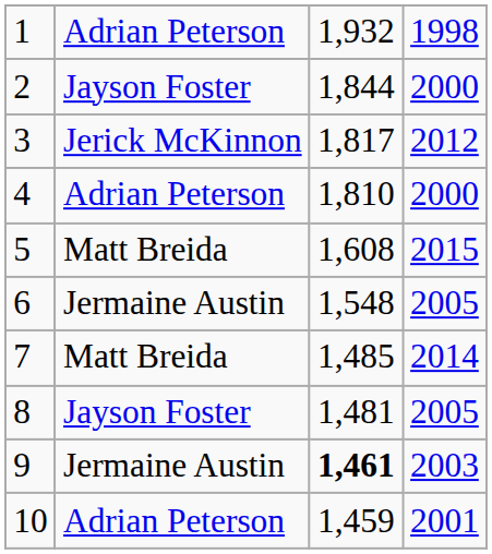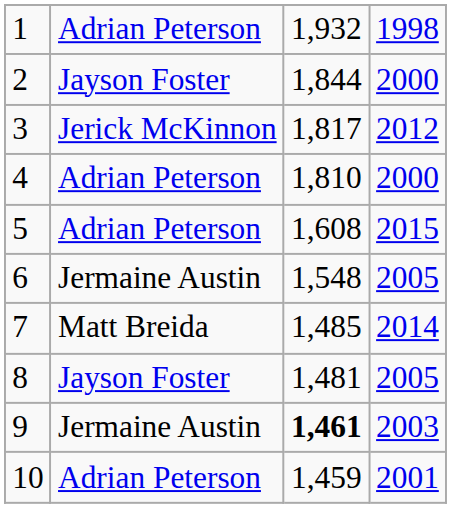5 | column 2: Matt Breida -> Adrian Peterson
